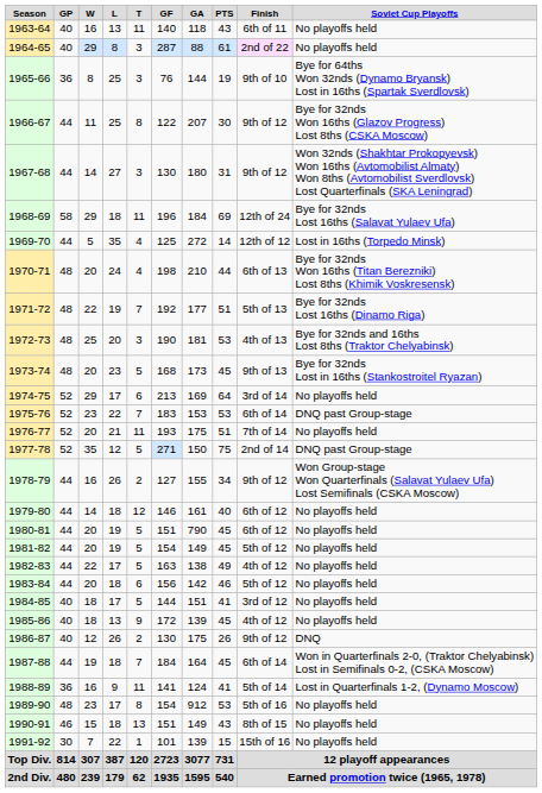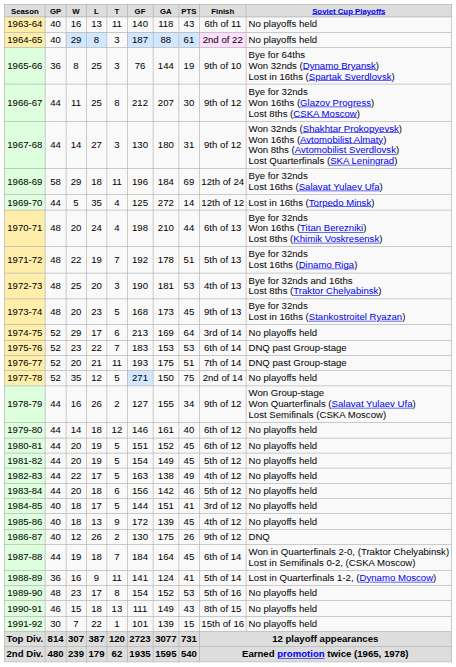1964-65 | column 6: 287 -> 187
1966-67 | column 6: 122 -> 212
1971-72 | column 7: 177 -> 178
1976-77 | column 10: No playoffs held -> DNQ past Group-stage
1977-78 | column 10: DNQ past Group-stage -> No playoffs held
1980-81 | column 7: 790 -> 152
1989-90 | column 7: 912 -> 152
1990-91 | column 6: 151 -> 111
